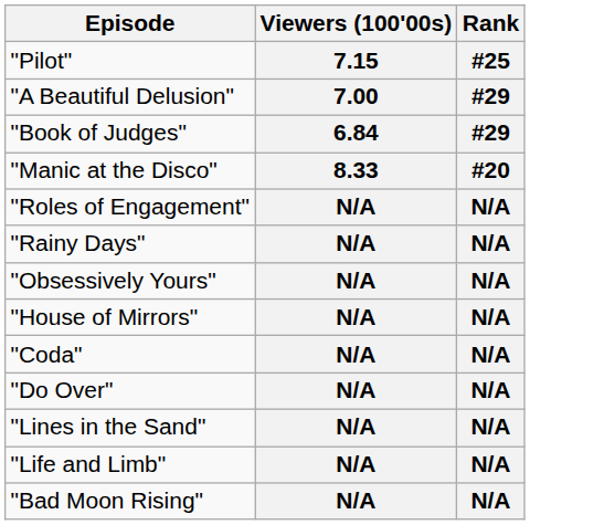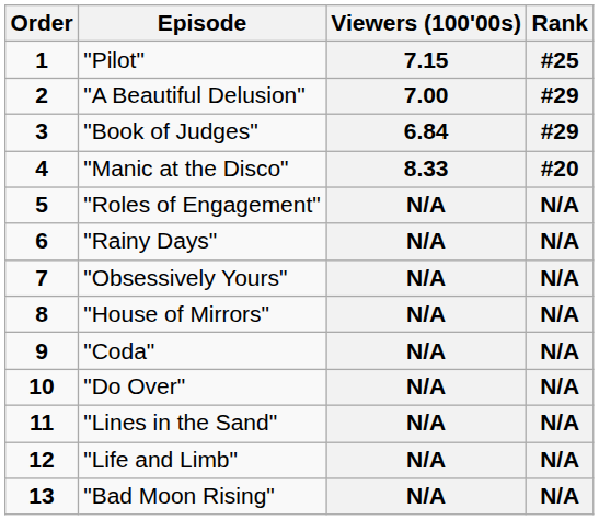+ column: Order | 1 | 2 | 3 | 4 | 5 | 6 | 7 | 8 | 9 | 10 | 11 | 12 | 13
